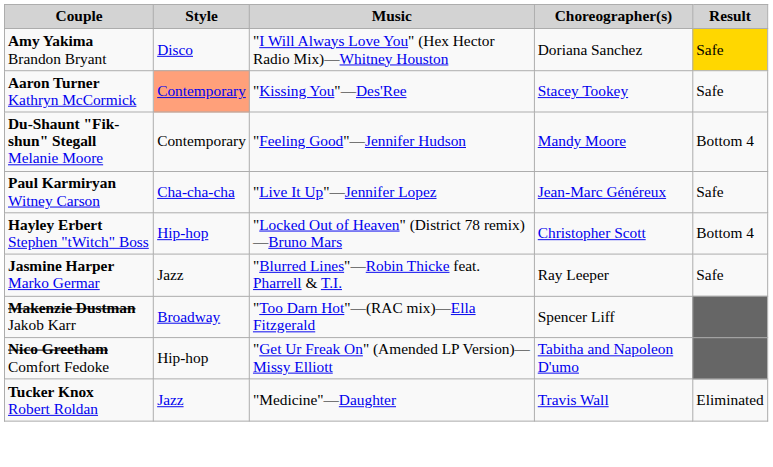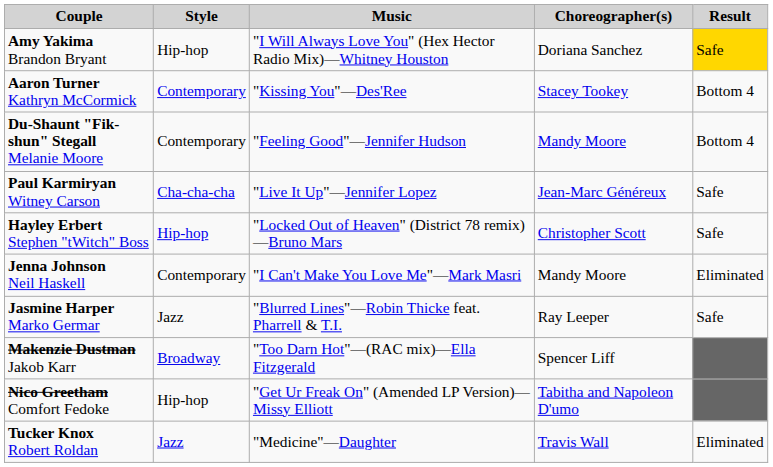Amy Yakima Brandon Bryant | Style: Disco -> Hip-hop
Aaron Turner Kathryn McCormick | Style: lightsalmon background -> no background
Aaron Turner Kathryn McCormick | Result: Safe -> Bottom 4
Hayley Erbert Stephen "tWitch" Boss | Result: Bottom 4 -> Safe
+ row: Jenna Johnson Neil Haskell | Contemporary | "I Can't Make You Love Me"—Mark Masri | Mandy Moore | Eliminated
